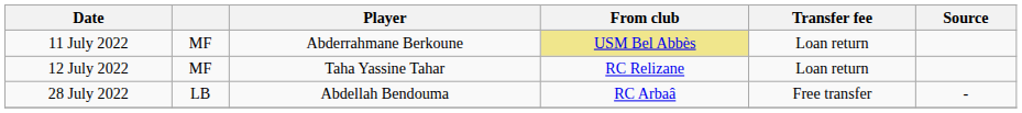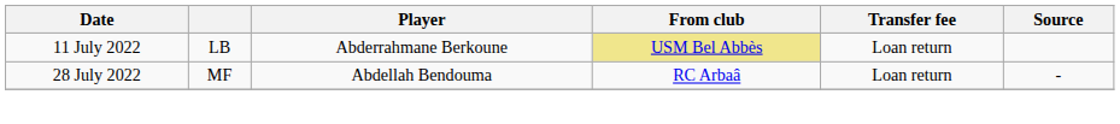11 July 2022 | column 2: MF -> LB
- row: 12 July 2022 | MF | Taha Yassine Tahar | RC Relizane | Loan return
28 July 2022 | column 2: LB -> MF
28 July 2022 | Transfer fee: Free transfer -> Loan return
